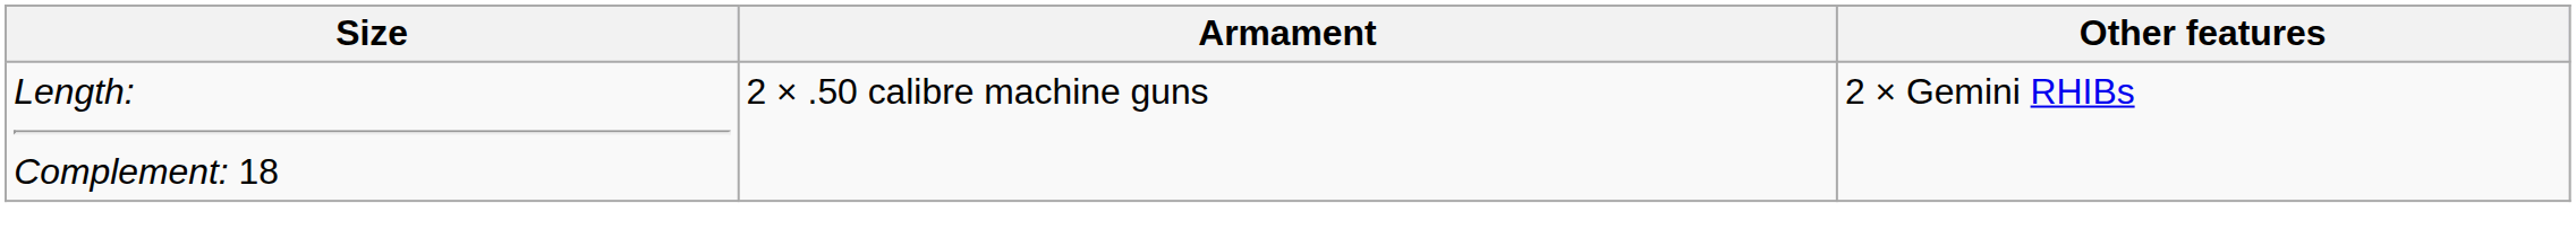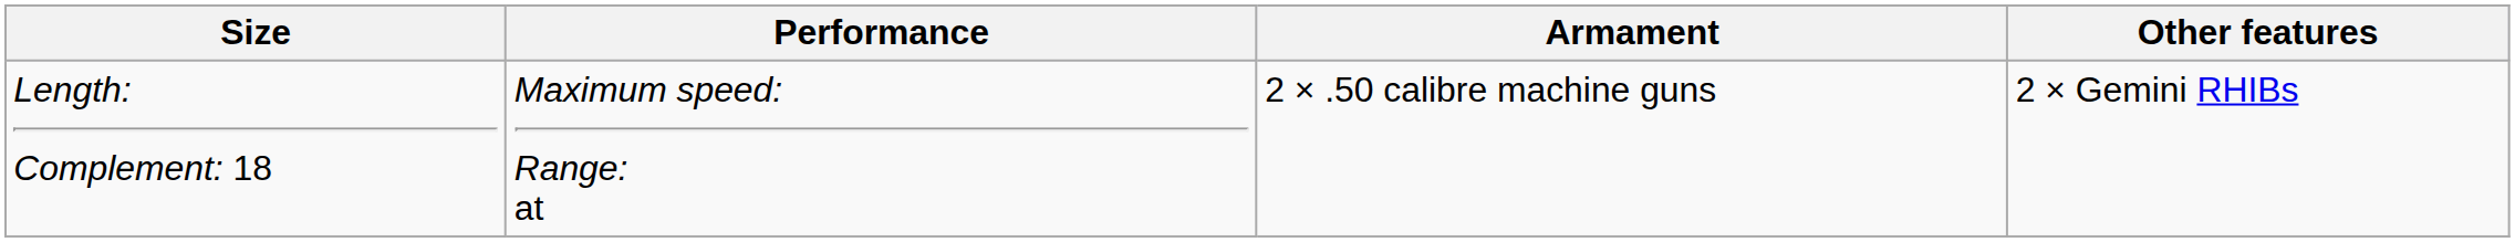+ column: Performance | Maximum speed: Range: at
